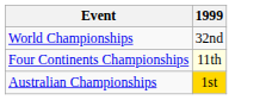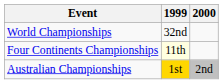+ column: 2000 | 2nd
